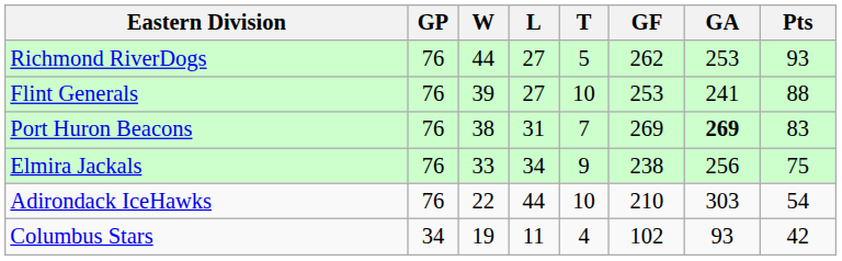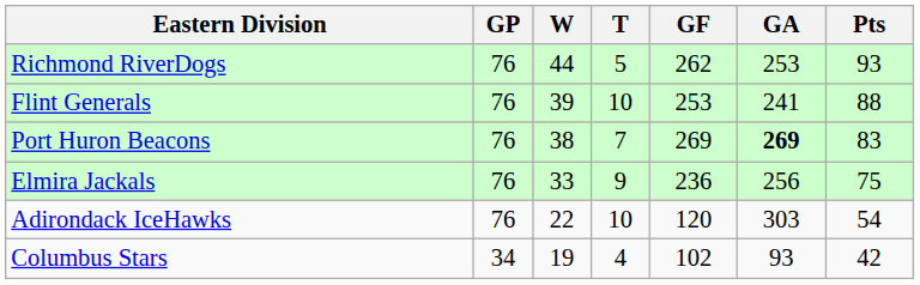- column: L | 27 | 27 | 31 | 34 | 44 | 11
Elmira Jackals | GF: 238 -> 236
Adirondack IceHawks | GF: 210 -> 120
